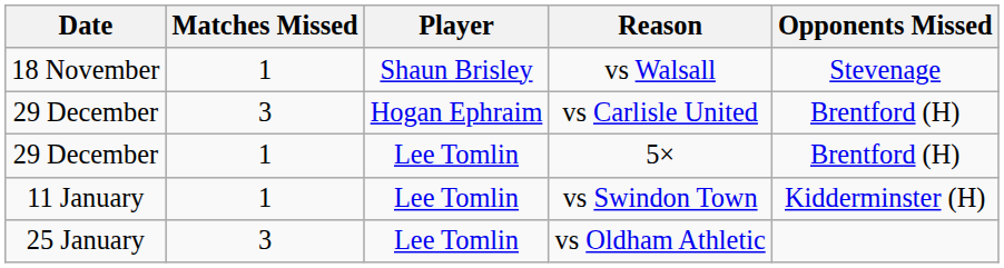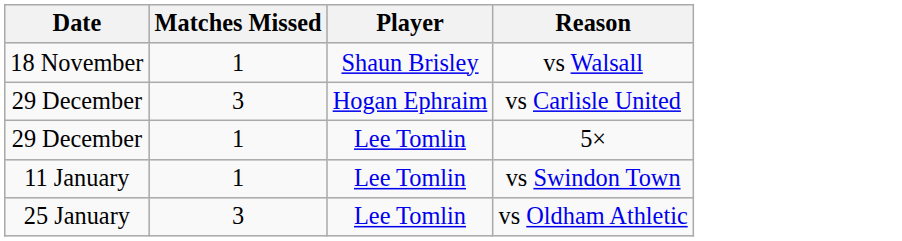- column: Opponents Missed | Stevenage | Brentford (H) | Brentford (H) | Kidderminster (H)
